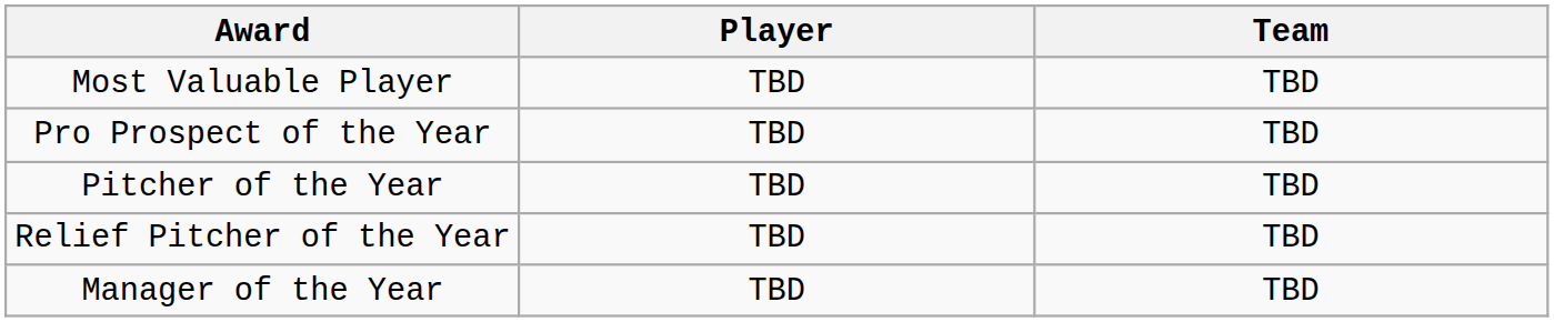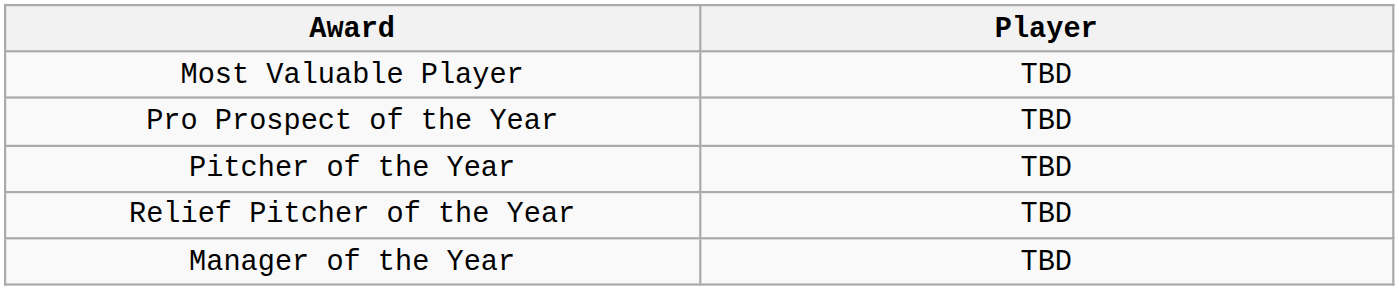- column: Team | TBD | TBD | TBD | TBD | TBD
